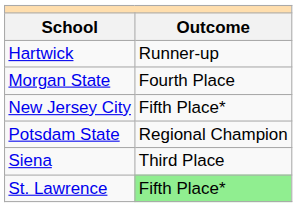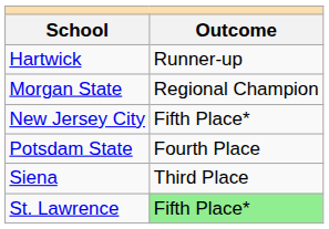Morgan State | Outcome: Fourth Place -> Regional Champion
Potsdam State | Outcome: Regional Champion -> Fourth Place
